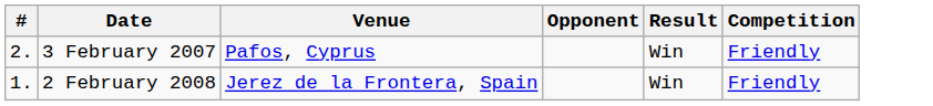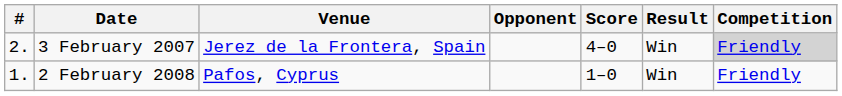+ column: Score | 4–0 | 1–0
3 February 2007 | Venue: Pafos, Cyprus -> Jerez de la Frontera, Spain
3 February 2007 | Competition: no background -> lightgrey background
2 February 2008 | Venue: Jerez de la Frontera, Spain -> Pafos, Cyprus
